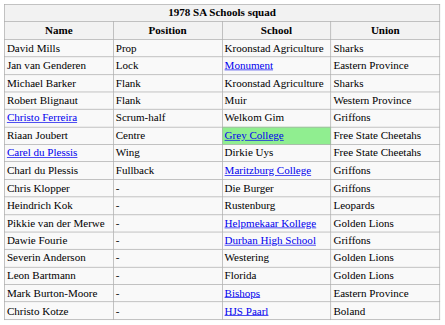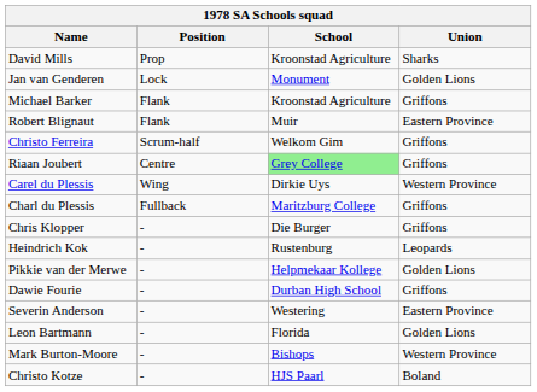Jan van Genderen | Union: Eastern Province -> Golden Lions
Michael Barker | Union: Sharks -> Griffons
Robert Blignaut | Union: Western Province -> Eastern Province
Riaan Joubert | Union: Free State Cheetahs -> Griffons
Carel du Plessis | Union: Free State Cheetahs -> Western Province
Severin Anderson | Union: Golden Lions -> Eastern Province
Mark Burton-Moore | Union: Eastern Province -> Western Province
